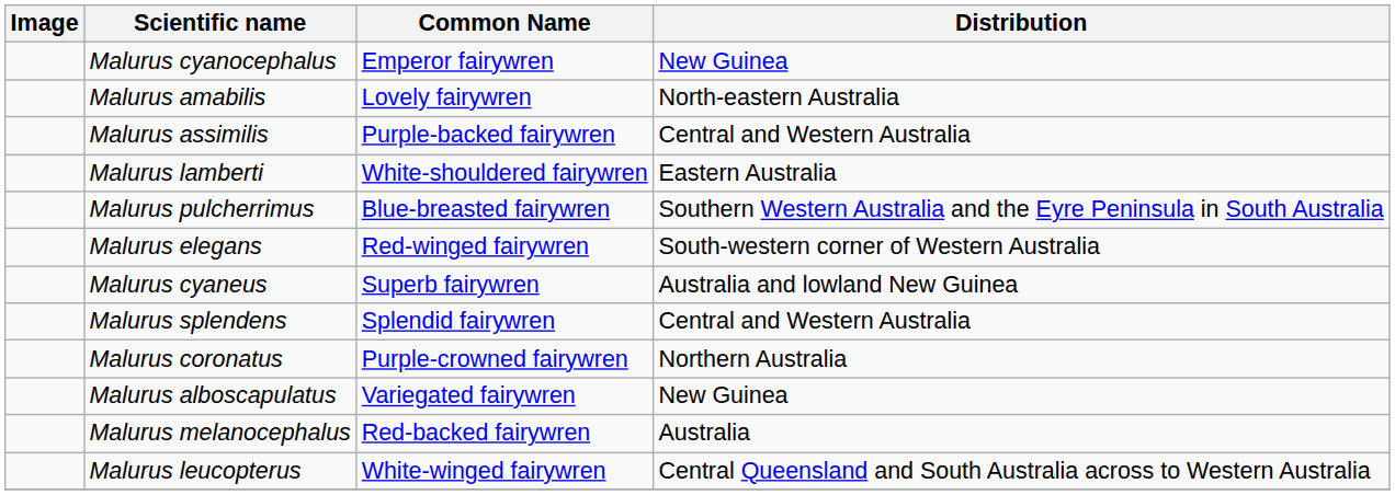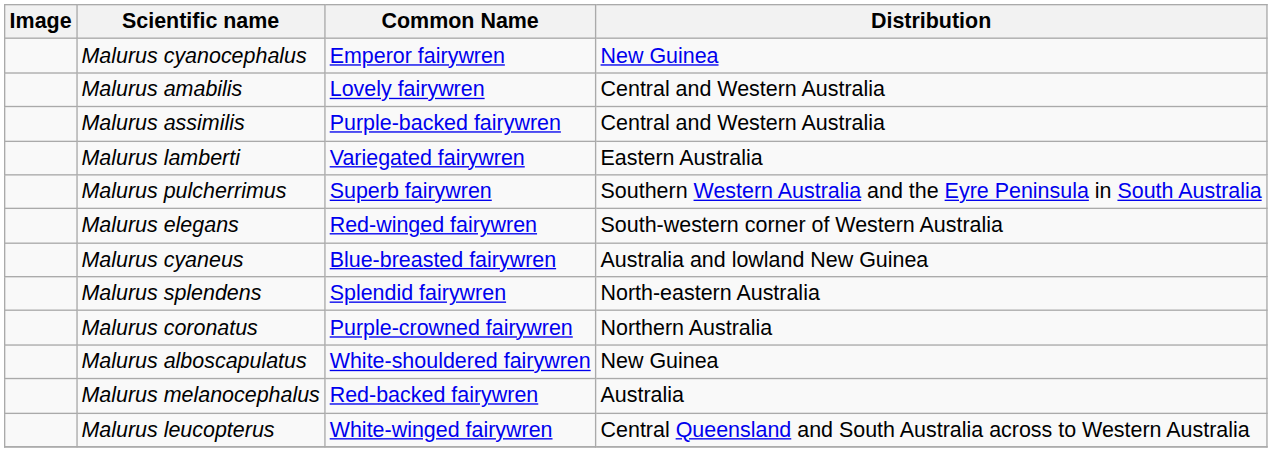Malurus amabilis | Distribution: North-eastern Australia -> Central and Western Australia
Malurus lamberti | Common Name: White-shouldered fairywren -> Variegated fairywren
Malurus pulcherrimus | Common Name: Blue-breasted fairywren -> Superb fairywren
Malurus cyaneus | Common Name: Superb fairywren -> Blue-breasted fairywren
Malurus splendens | Distribution: Central and Western Australia -> North-eastern Australia
Malurus alboscapulatus | Common Name: Variegated fairywren -> White-shouldered fairywren
